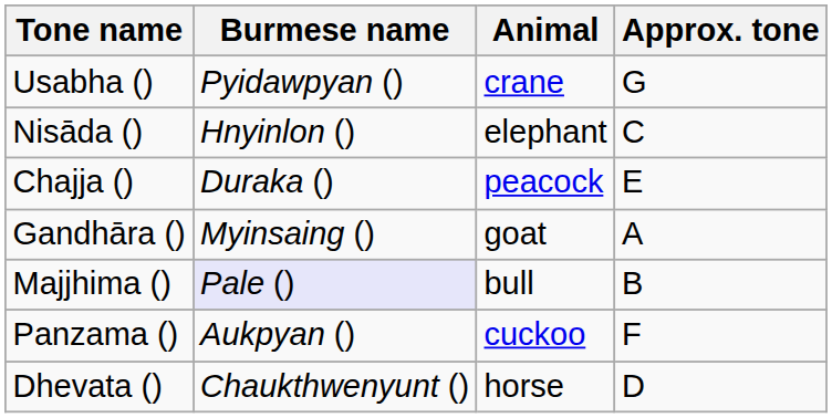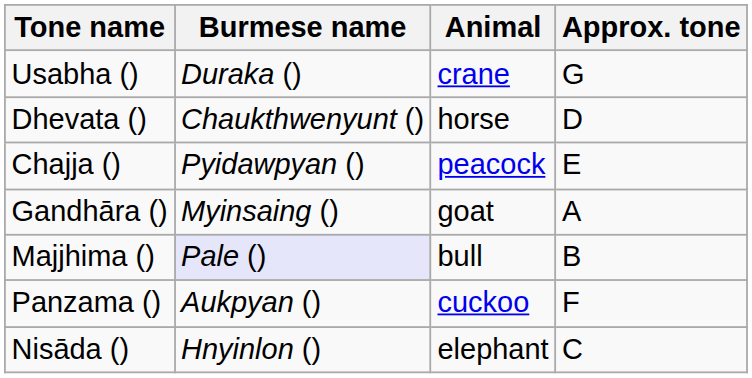Usabha () | Burmese name: Pyidawpyan () -> Duraka ()
rows swapped: Dhevata () <-> Nisāda ()
Chajja () | Burmese name: Duraka () -> Pyidawpyan ()
